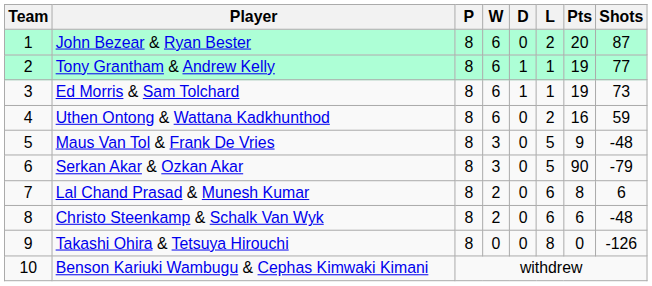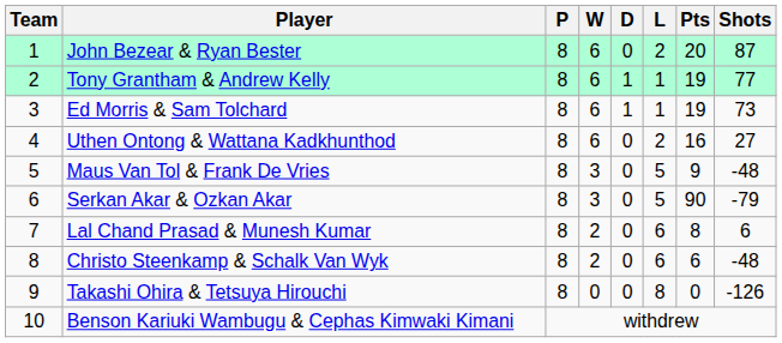Uthen Ontong & Wattana Kadkhunthod | Shots: 59 -> 27
